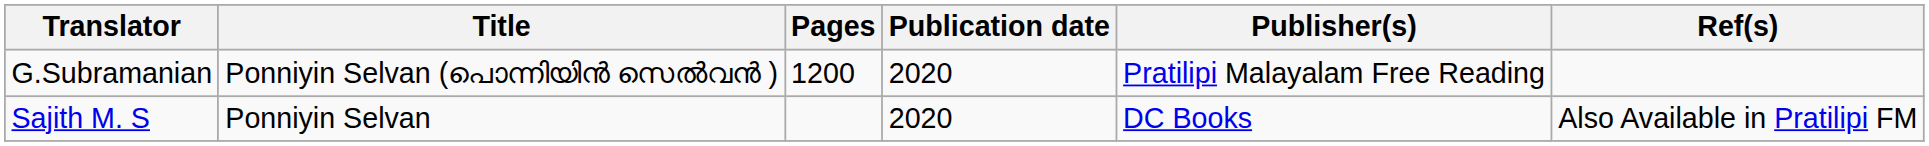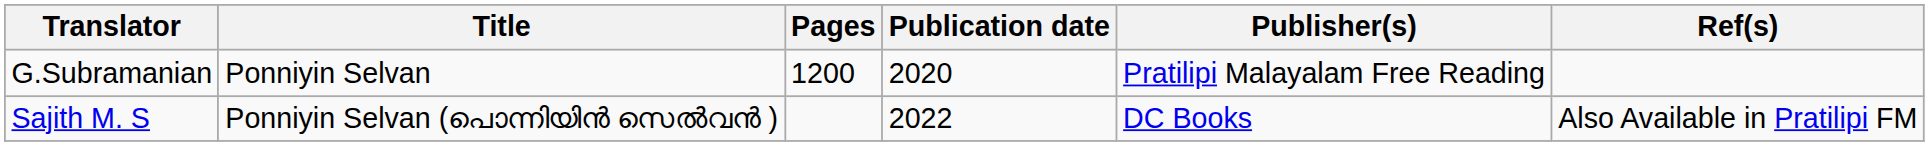G.Subramanian | Title: Ponniyin Selvan (പൊന്നിയിൻ സെൽവൻ ) -> Ponniyin Selvan
Sajith M. S | Title: Ponniyin Selvan -> Ponniyin Selvan (പൊന്നിയിൻ സെൽവൻ )
Sajith M. S | Publication date: 2020 -> 2022
